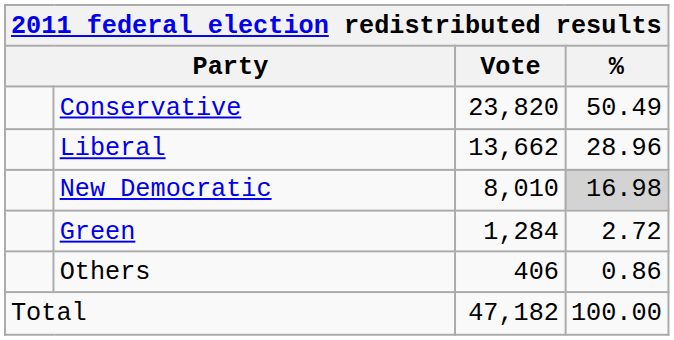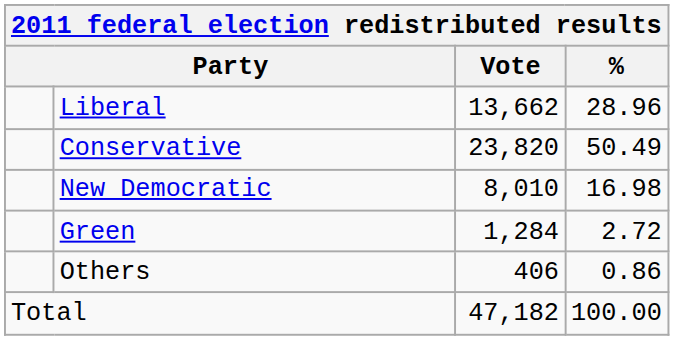rows swapped: Conservative <-> Liberal
New Democratic | %: lightgrey background -> no background
